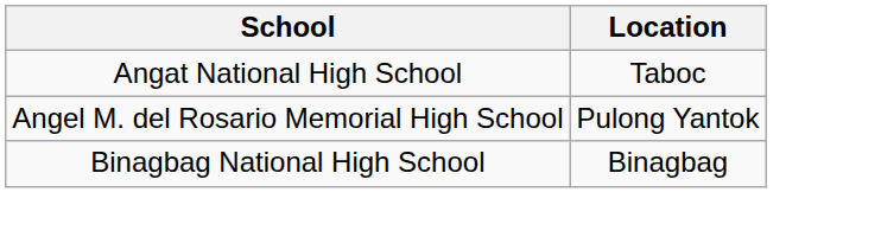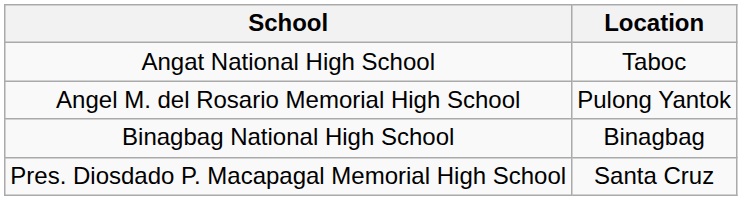+ row: Pres. Diosdado P. Macapagal Memorial High School | Santa Cruz
